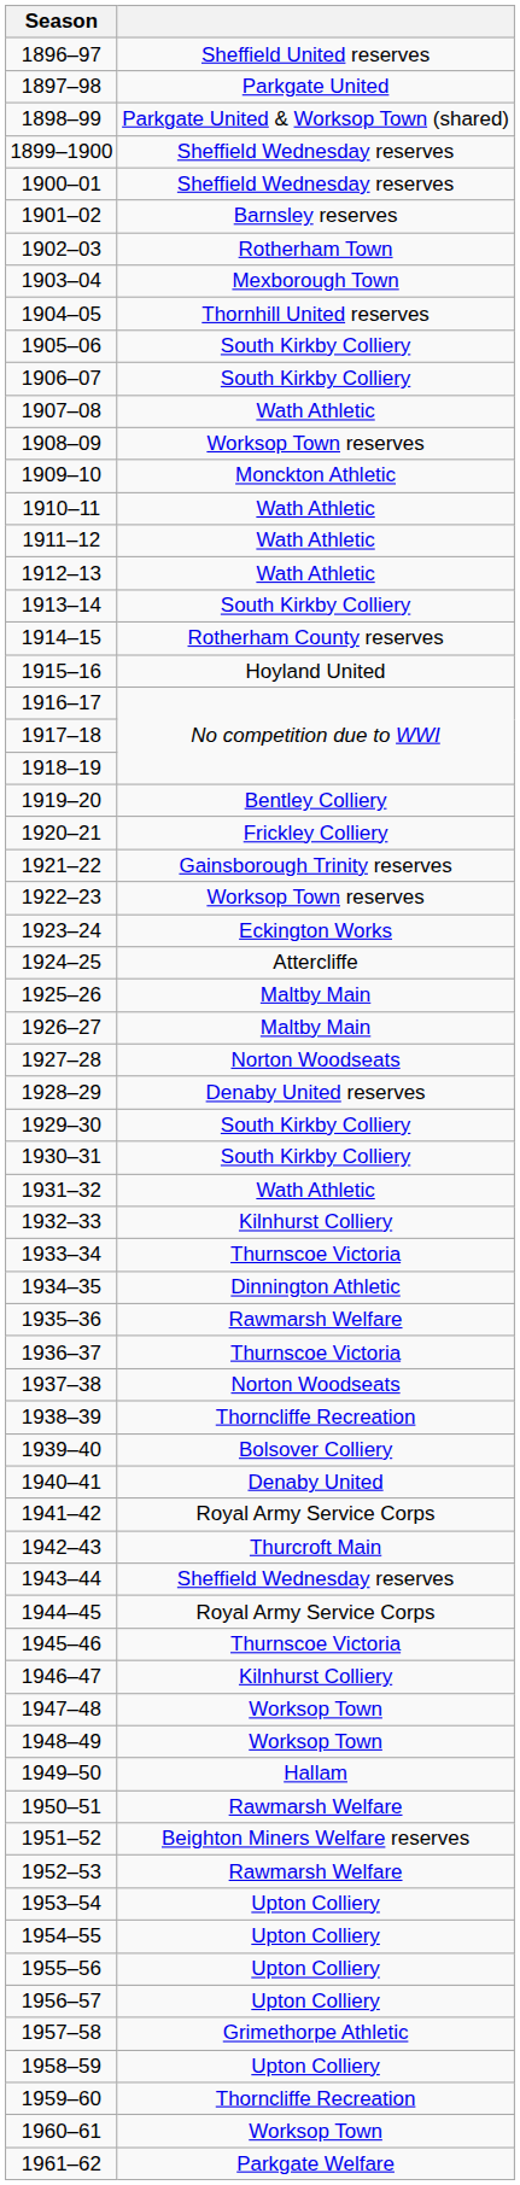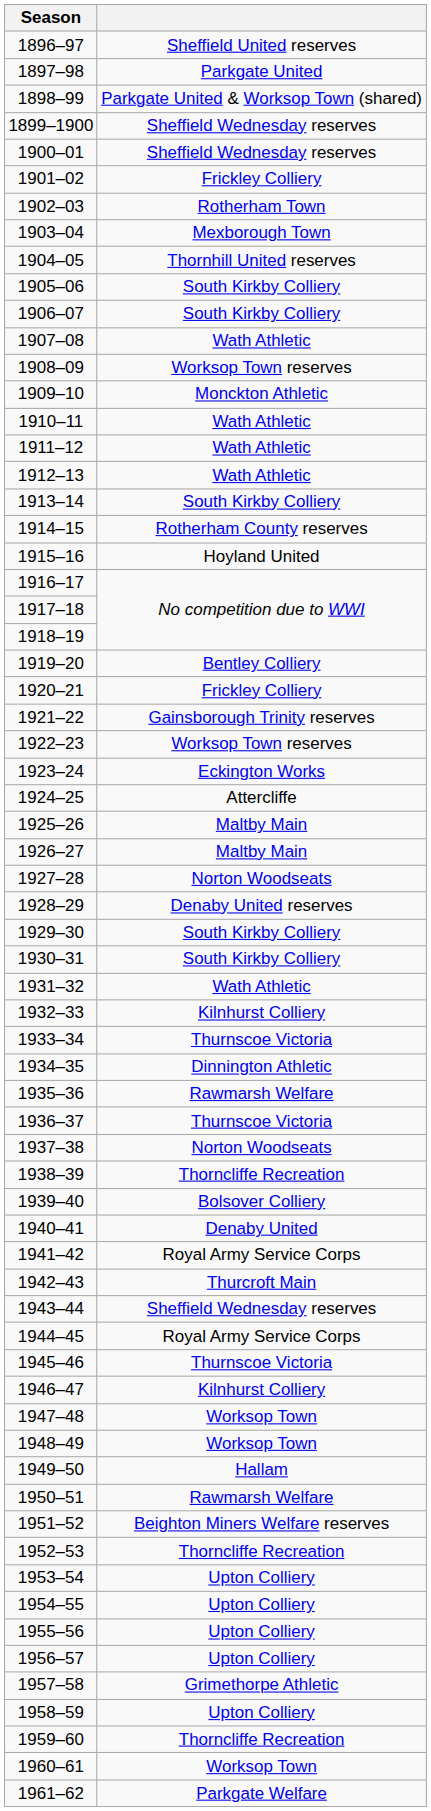1901–02 | column 2: Barnsley reserves -> Frickley Colliery
1952–53 | column 2: Rawmarsh Welfare -> Thorncliffe Recreation
